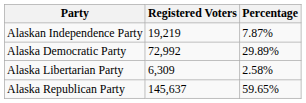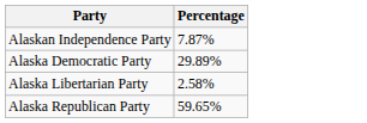- column: Registered Voters | 19,219 | 72,992 | 6,309 | 145,637
